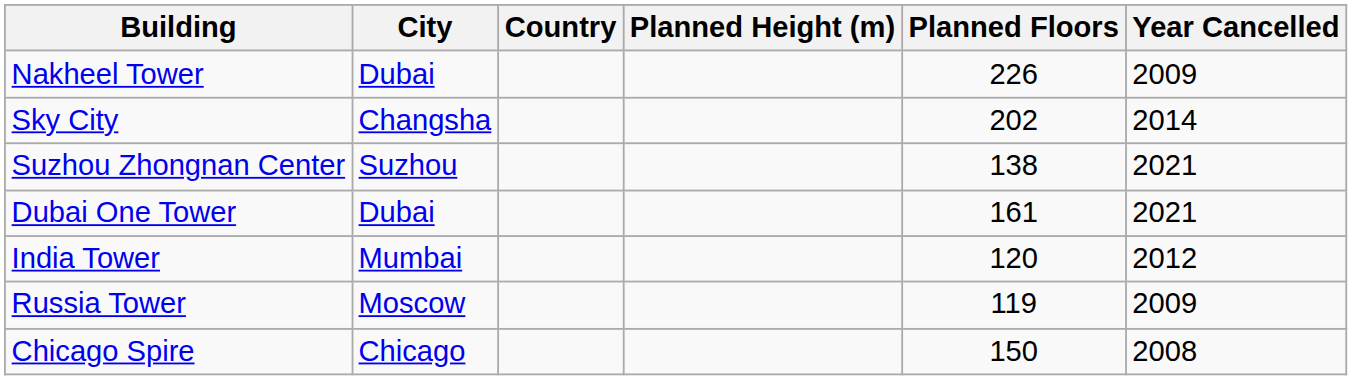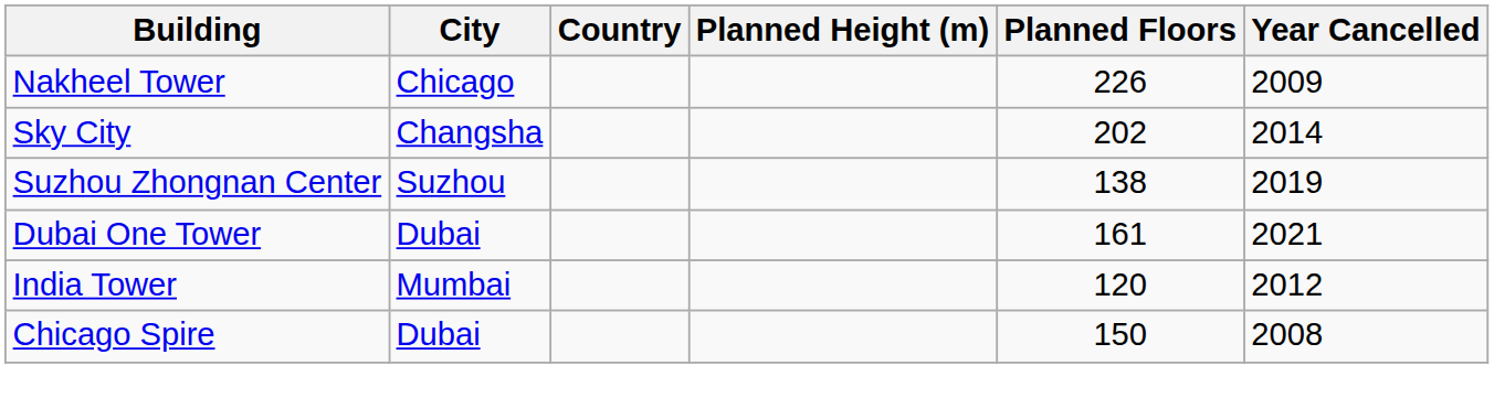Nakheel Tower | City: Dubai -> Chicago
Suzhou Zhongnan Center | Year Cancelled: 2021 -> 2019
- row: Russia Tower | Moscow | 119 | 2009
Chicago Spire | City: Chicago -> Dubai
